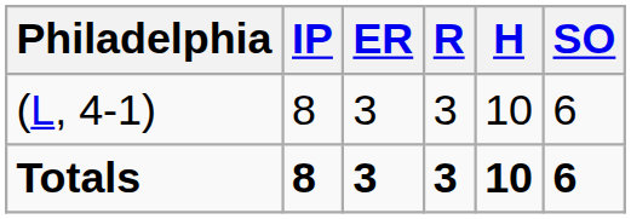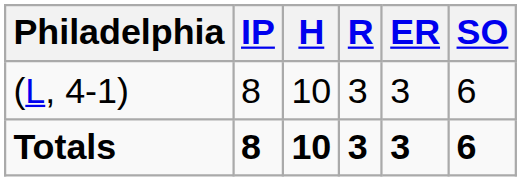columns swapped: H <-> ER
